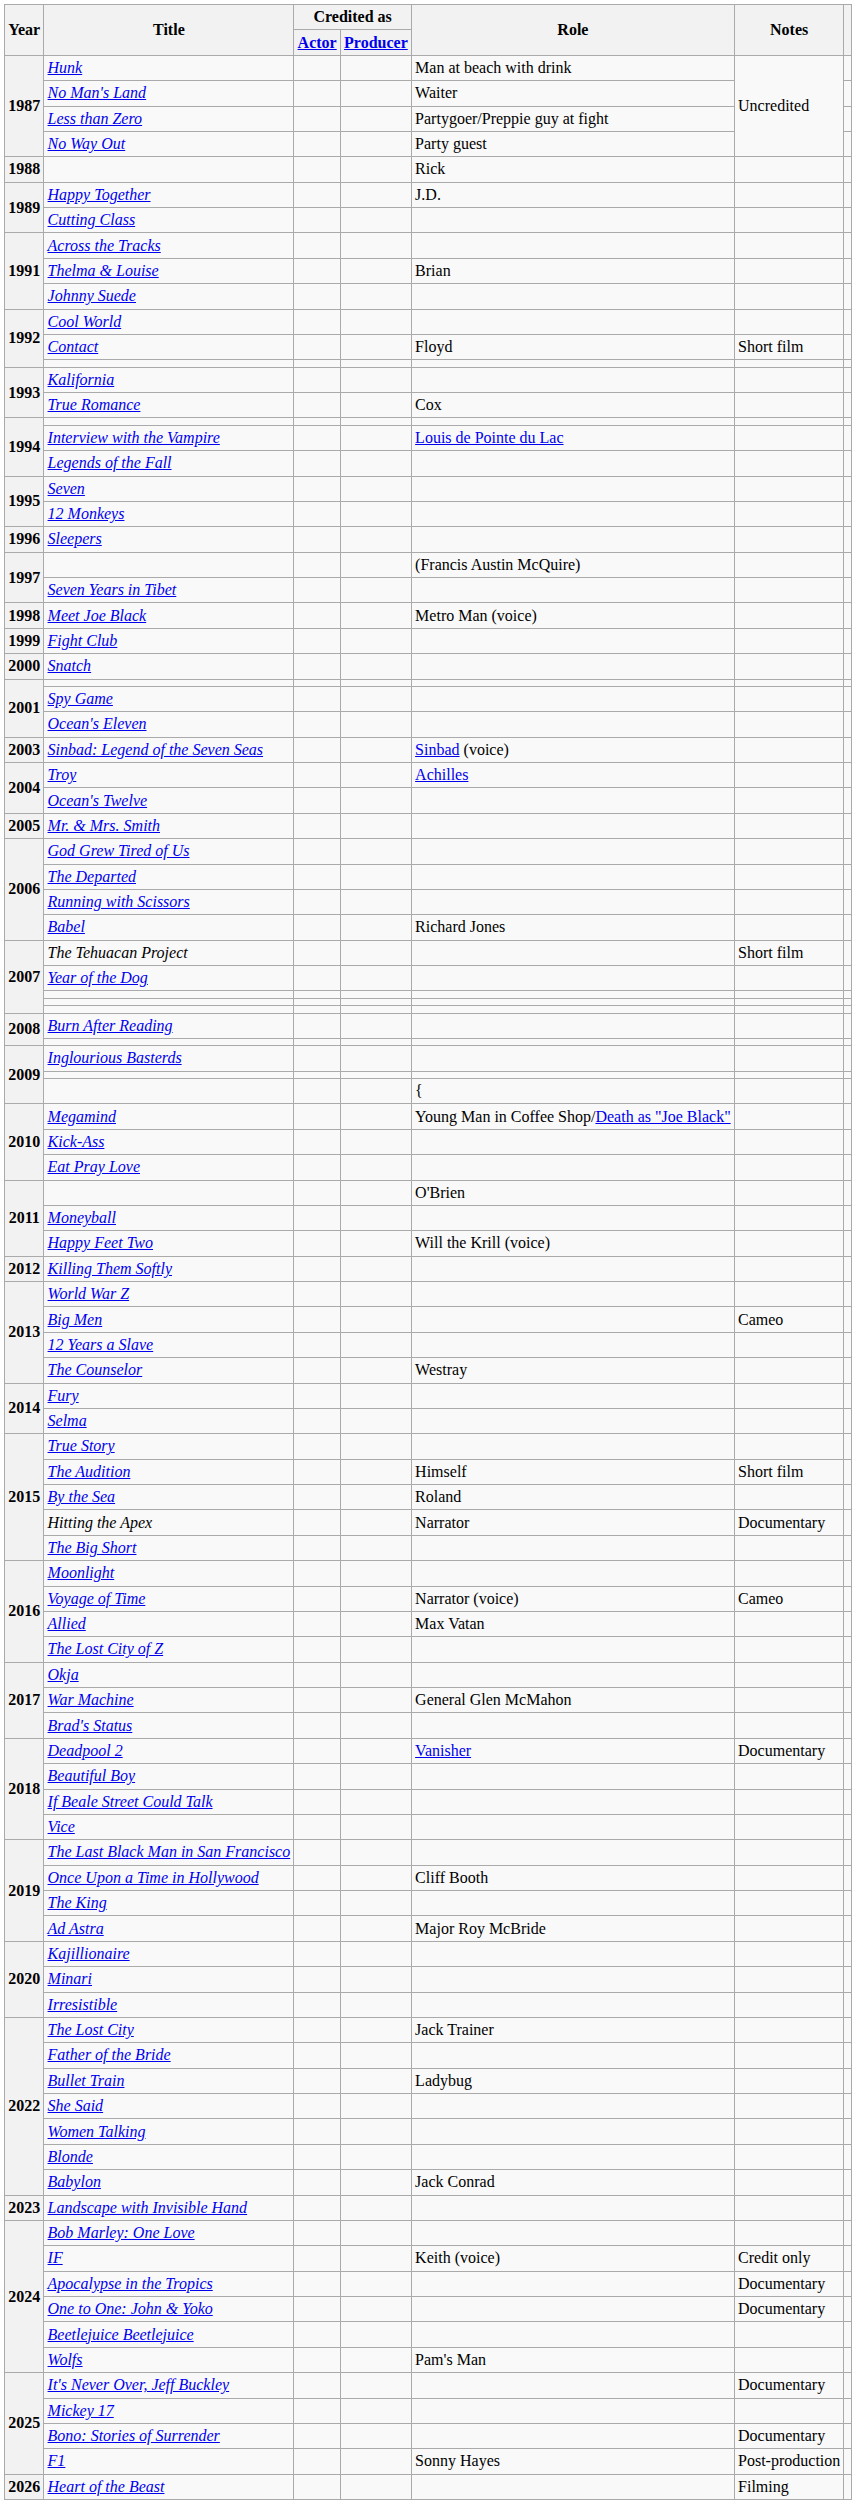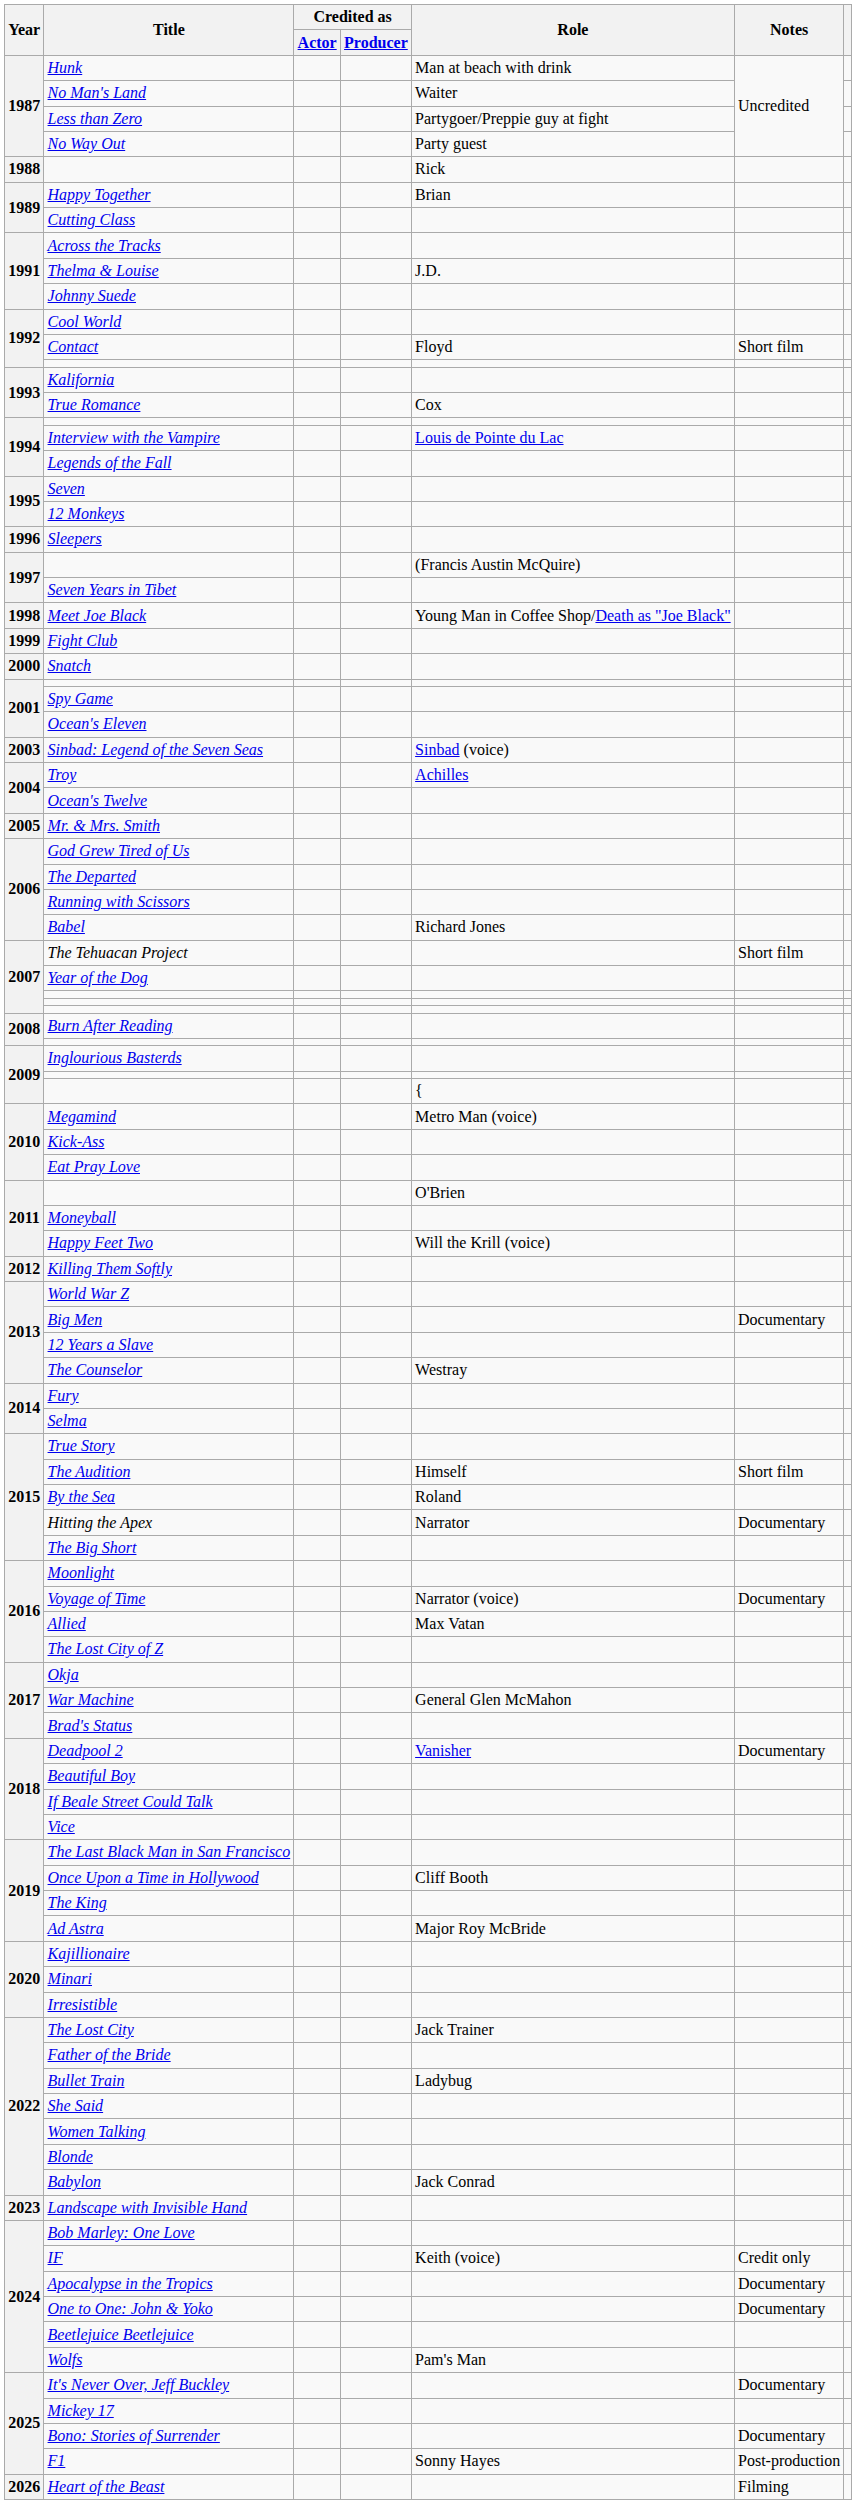Happy Together | Role: J.D. -> Brian
Thelma & Louise | Role: Brian -> J.D.
Meet Joe Black | Role: Metro Man (voice) -> Young Man in Coffee Shop/Death as "Joe Black"
Megamind | Role: Young Man in Coffee Shop/Death as "Joe Black" -> Metro Man (voice)
Big Men | Notes: Cameo -> Documentary
Voyage of Time | Notes: Cameo -> Documentary
